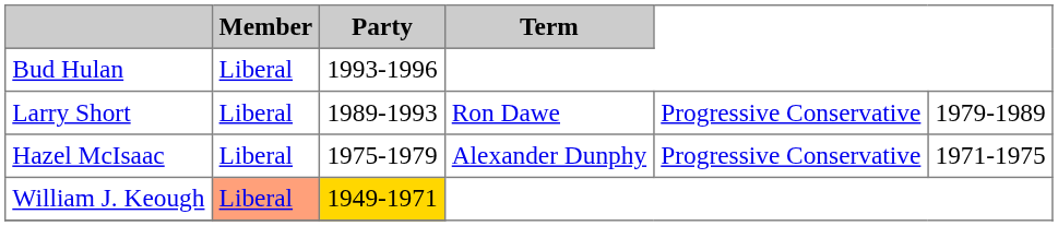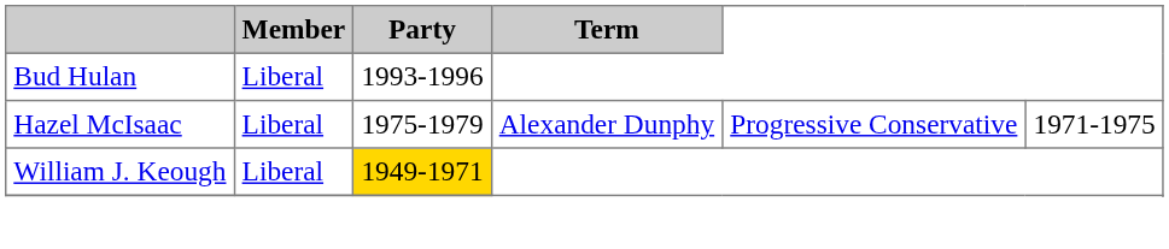- row: Larry Short | Liberal | 1989-1993 | Ron Dawe | Progressive Conservative | 1979-1989
William J. Keough | Member: lightsalmon background -> no background
